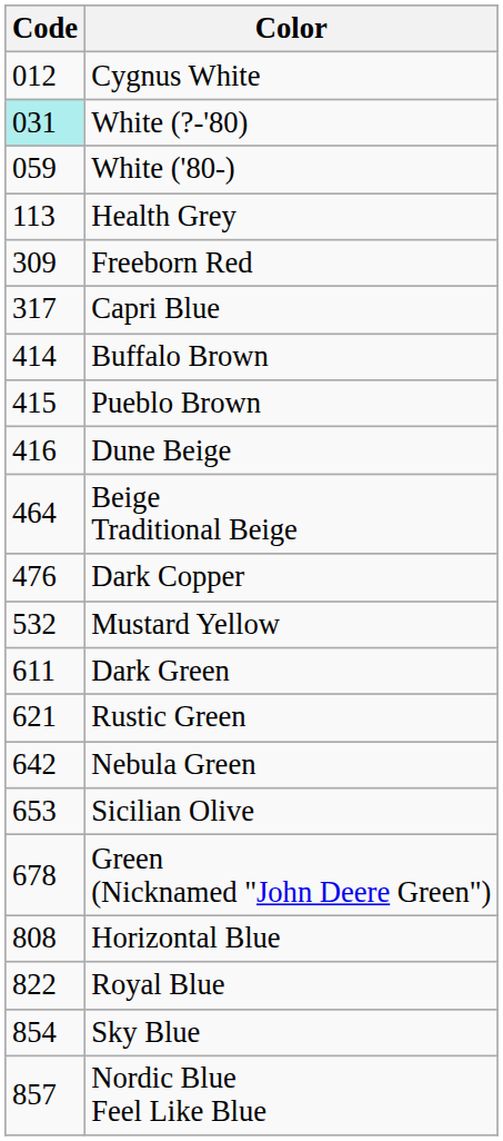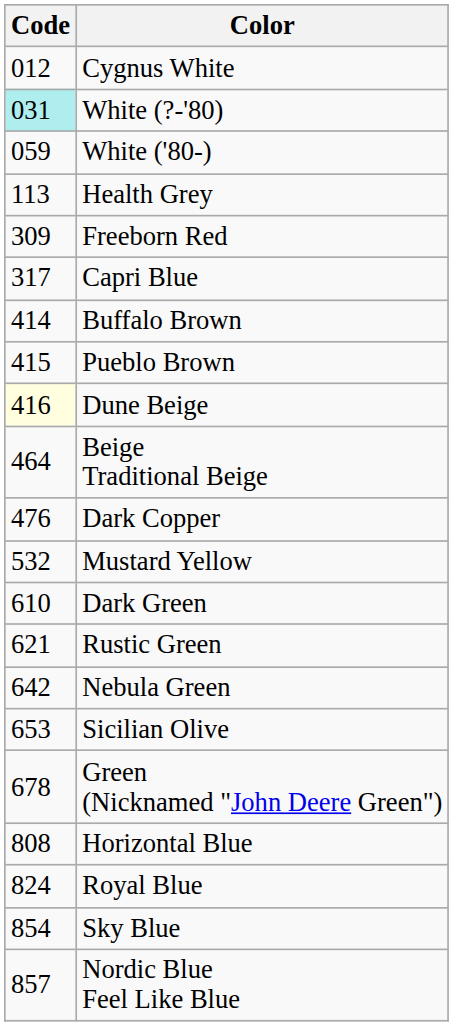Dune Beige | Code: no background -> lightyellow background
Dark Green | Code: 611 -> 610
Royal Blue | Code: 822 -> 824
